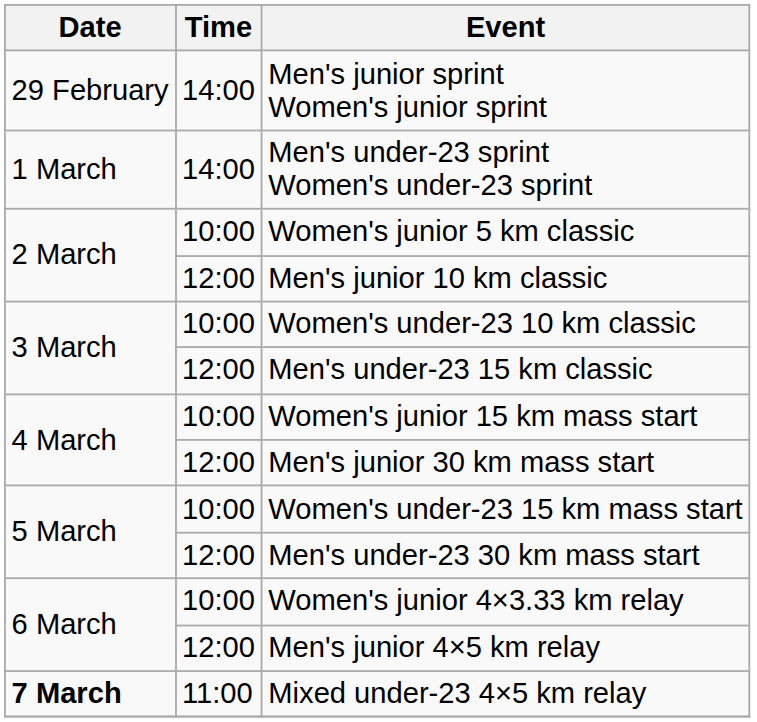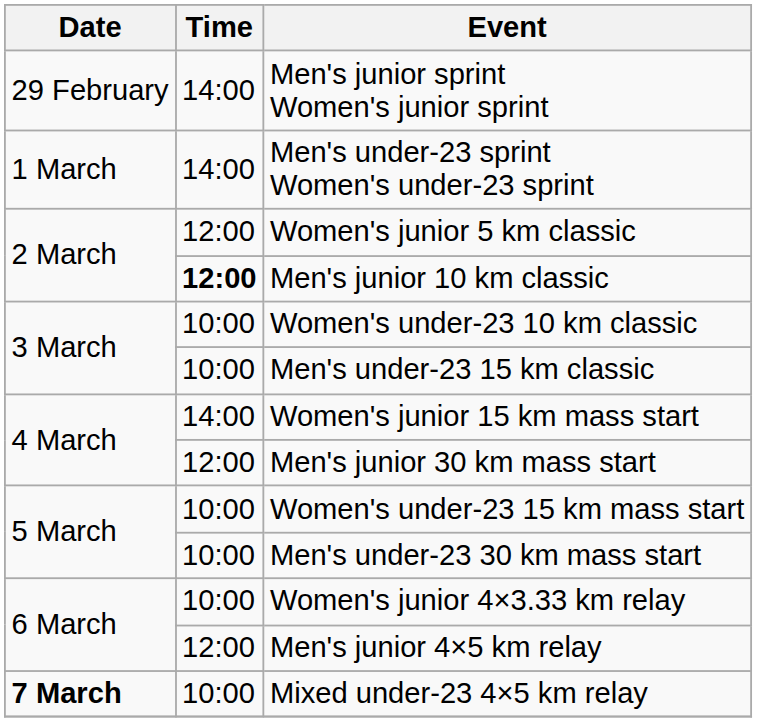Women's junior 5 km classic | Time: 10:00 -> 12:00
Men's junior 10 km classic | Time: normal -> bold
Men's under-23 15 km classic | Time: 12:00 -> 10:00
Women's junior 15 km mass start | Time: 10:00 -> 14:00
Men's under-23 30 km mass start | Time: 12:00 -> 10:00
Mixed under-23 4×5 km relay | Time: 11:00 -> 10:00
